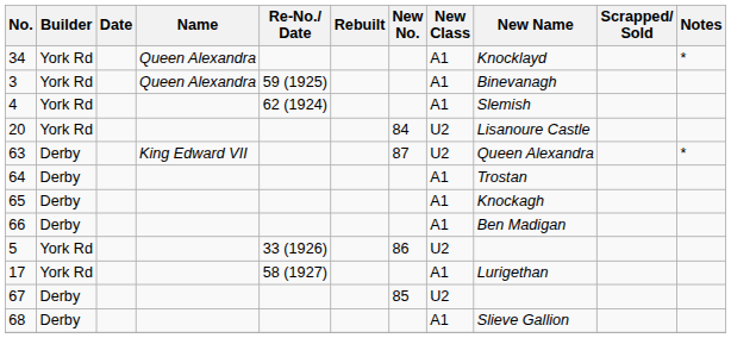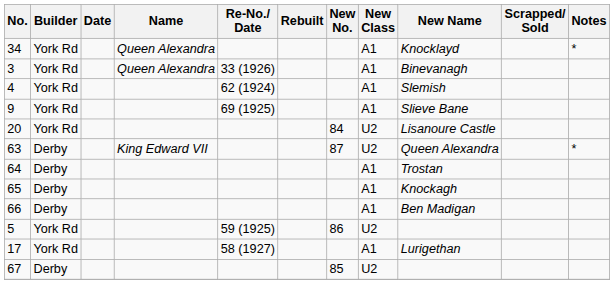3 | Re-No./ Date: 59 (1925) -> 33 (1926)
+ row: 9 | York Rd | 69 (1925) | A1 | Slieve Bane
5 | Re-No./ Date: 33 (1926) -> 59 (1925)
- row: 68 | Derby | A1 | Slieve Gallion
